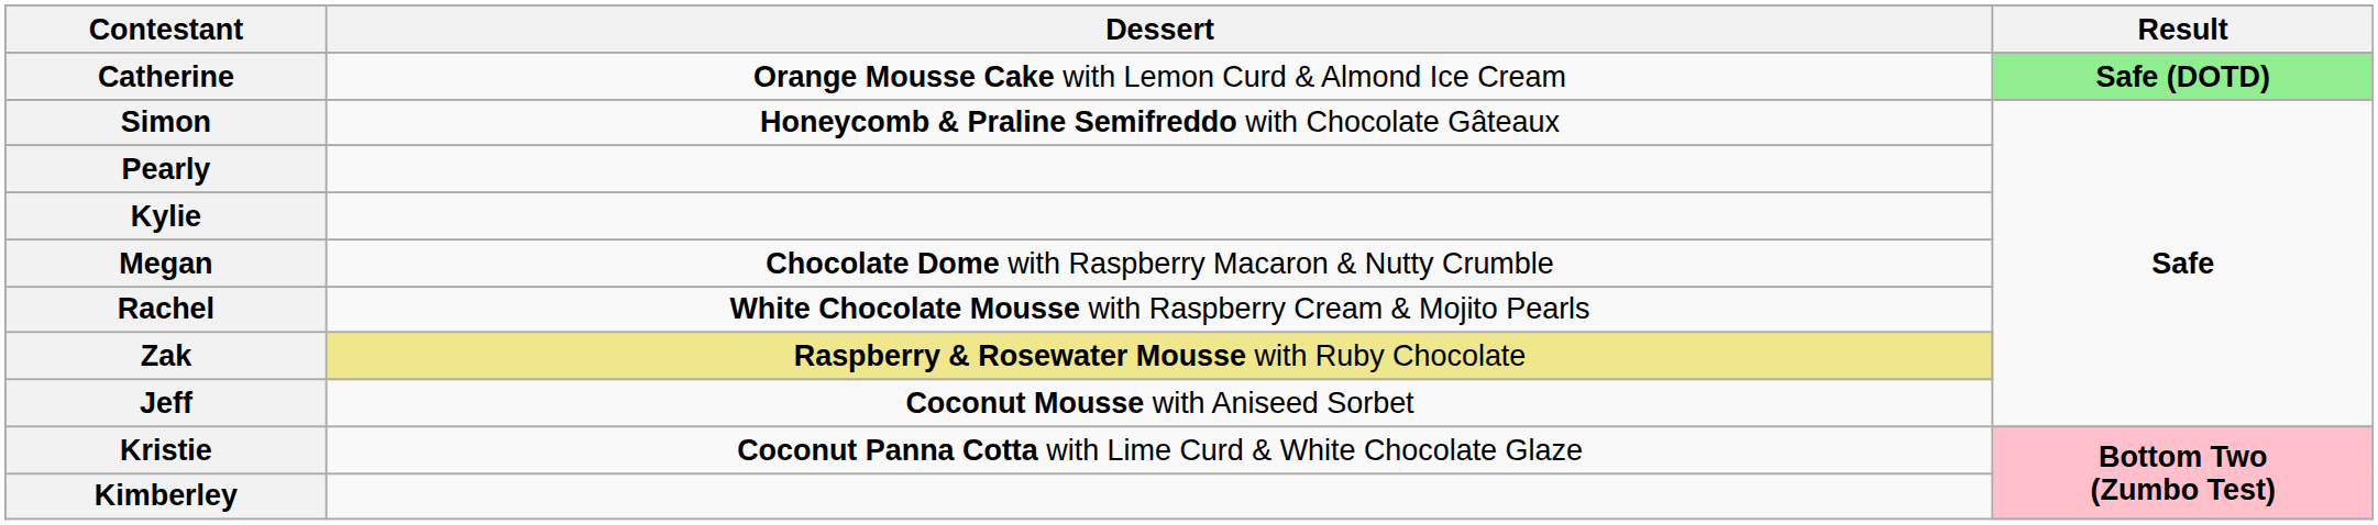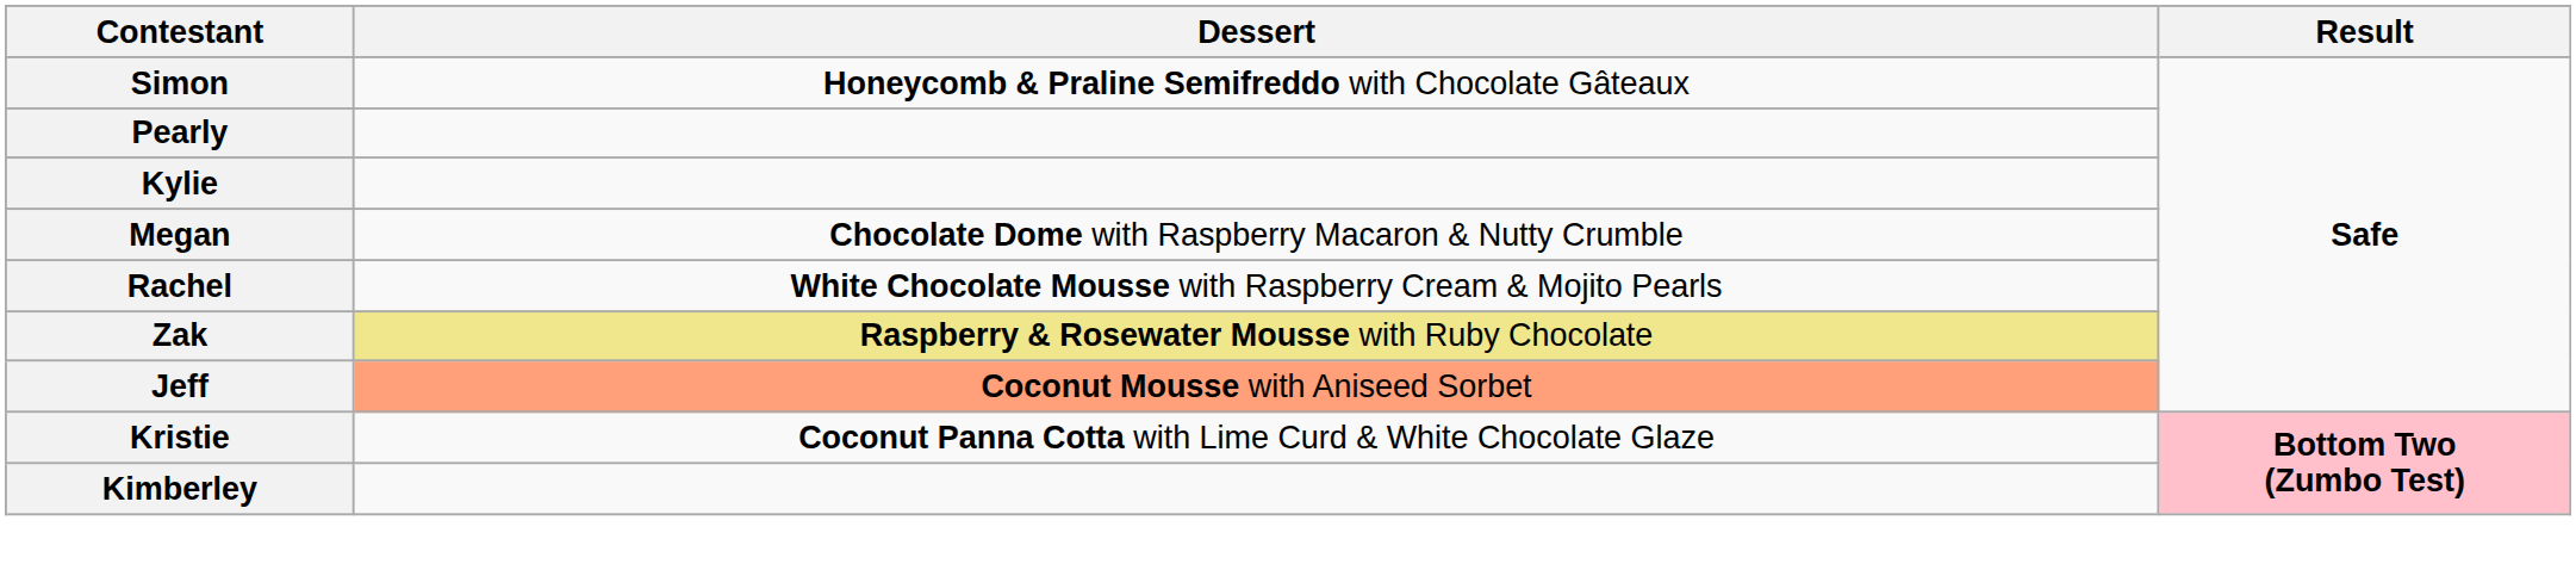- row: Catherine | Orange Mousse Cake with Lemon Curd & Almond Ice Cream | Safe (DOTD)
Jeff | Dessert: no background -> lightsalmon background
